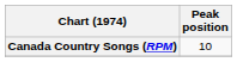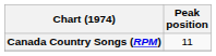Canada Country Songs (RPM) | Peak position: 10 -> 11
